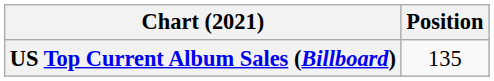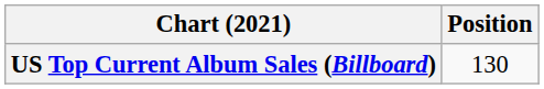US Top Current Album Sales (Billboard) | Position: 135 -> 130
